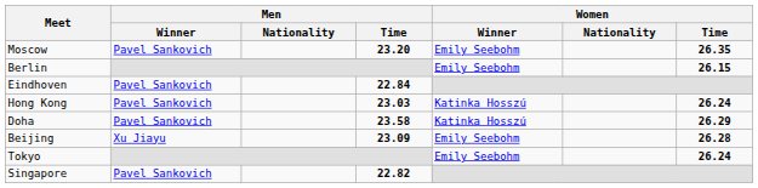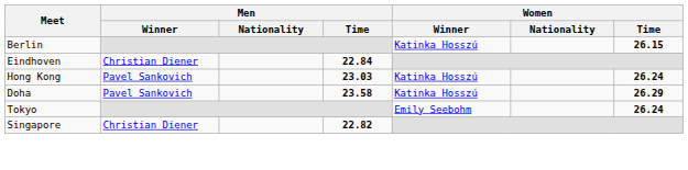- row: Moscow | Pavel Sankovich | 23.20 | Emily Seebohm | 26.35
Berlin | Women / Winner: Emily Seebohm -> Katinka Hosszú
Eindhoven | Men / Winner: Pavel Sankovich -> Christian Diener
- row: Beijing | Xu Jiayu | 23.09 | Emily Seebohm | 26.28
Singapore | Men / Winner: Pavel Sankovich -> Christian Diener
